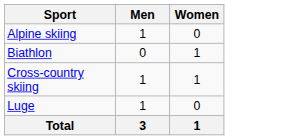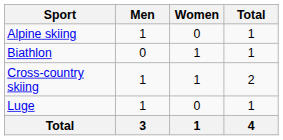+ column: Total | 1 | 1 | 2 | 1 | 4
